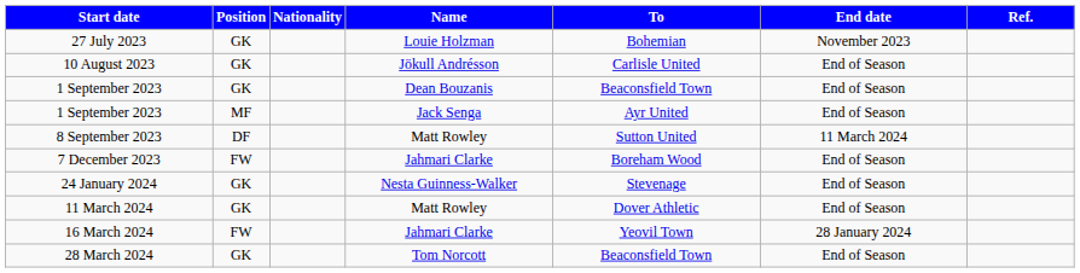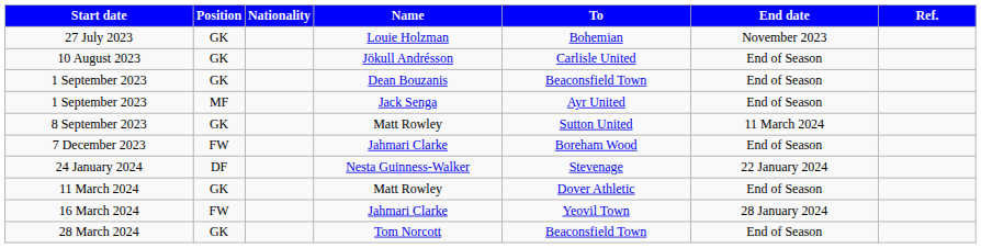8 September 2023 | Position: DF -> GK
24 January 2024 | Position: GK -> DF
24 January 2024 | End date: End of Season -> 22 January 2024
